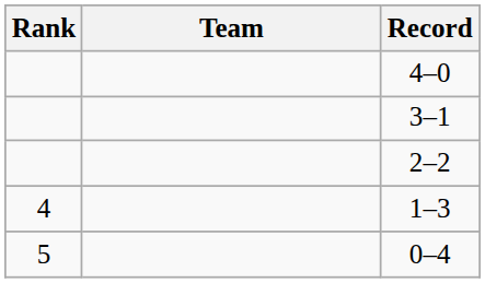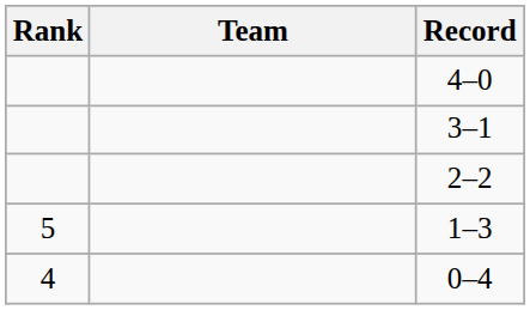1–3 | Rank: 4 -> 5
0–4 | Rank: 5 -> 4
